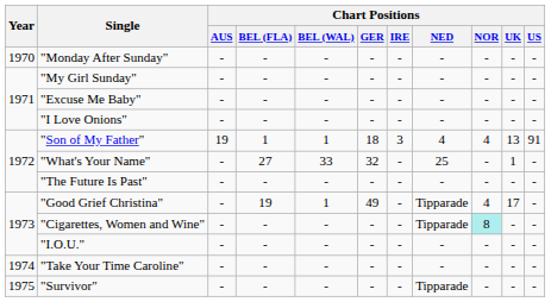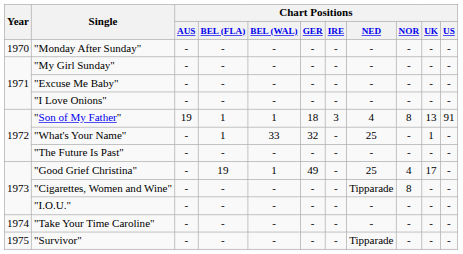"Son of My Father" | Chart Positions / NOR: 4 -> 8
"What's Your Name" | Chart Positions / BEL (FLA): 27 -> 1
"Good Grief Christina" | Chart Positions / NED: Tipparade -> 25
"Cigarettes, Women and Wine" | Chart Positions / NOR: paleturquoise background -> no background
